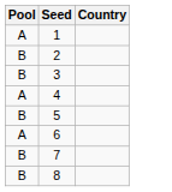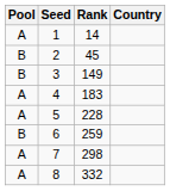+ column: Rank | 14 | 45 | 149 | 183 | 228 | 259 | 298 | 332
5 | Pool: B -> A
6 | Pool: A -> B
7 | Pool: B -> A
8 | Pool: B -> A
